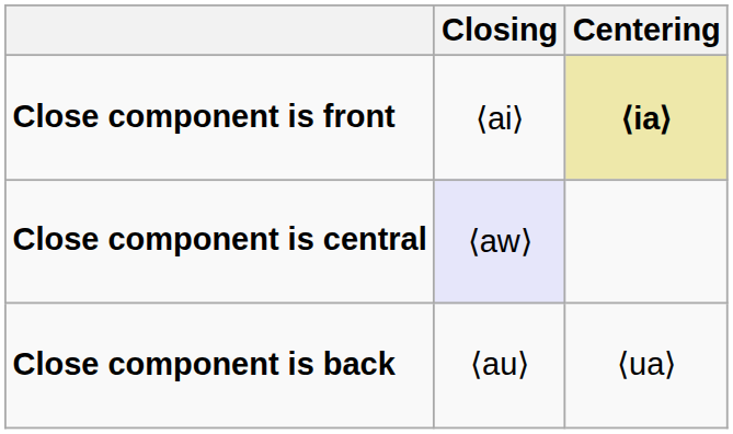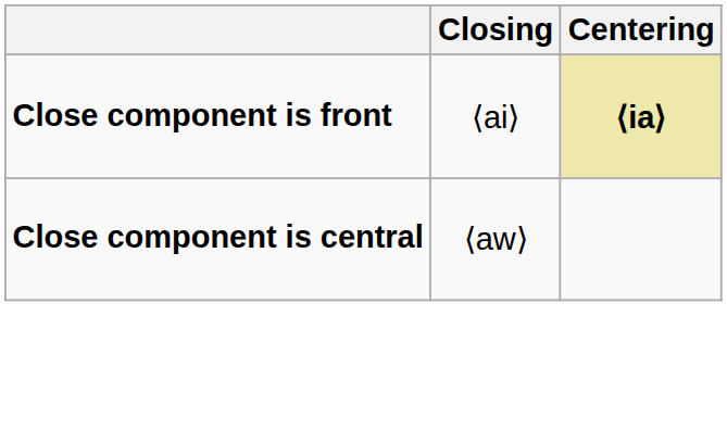Close component is central | Closing: lavender background -> no background
- row: Close component is back | ⟨au⟩ | ⟨ua⟩
